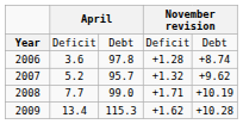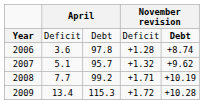Year | column 5: normal -> bold
2007 | column 2: 5.2 -> 5.1
2008 | column 3: 99.0 -> 99.2
2009 | column 4: +1.62 -> +1.72
